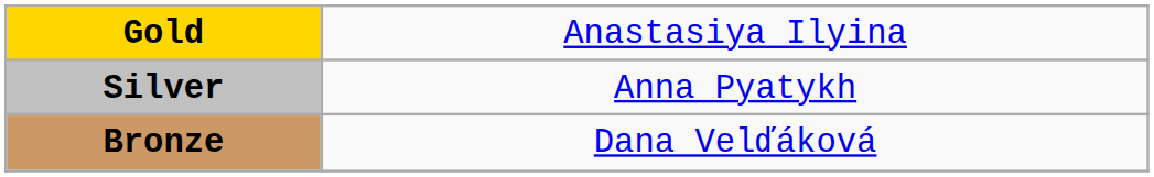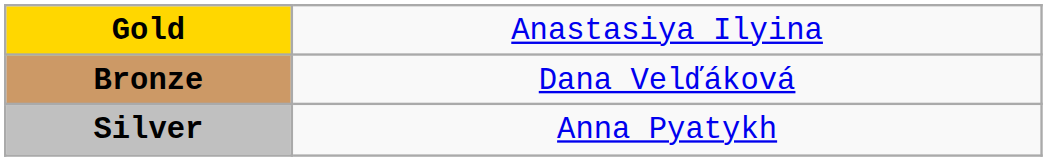rows swapped: Silver <-> Bronze
